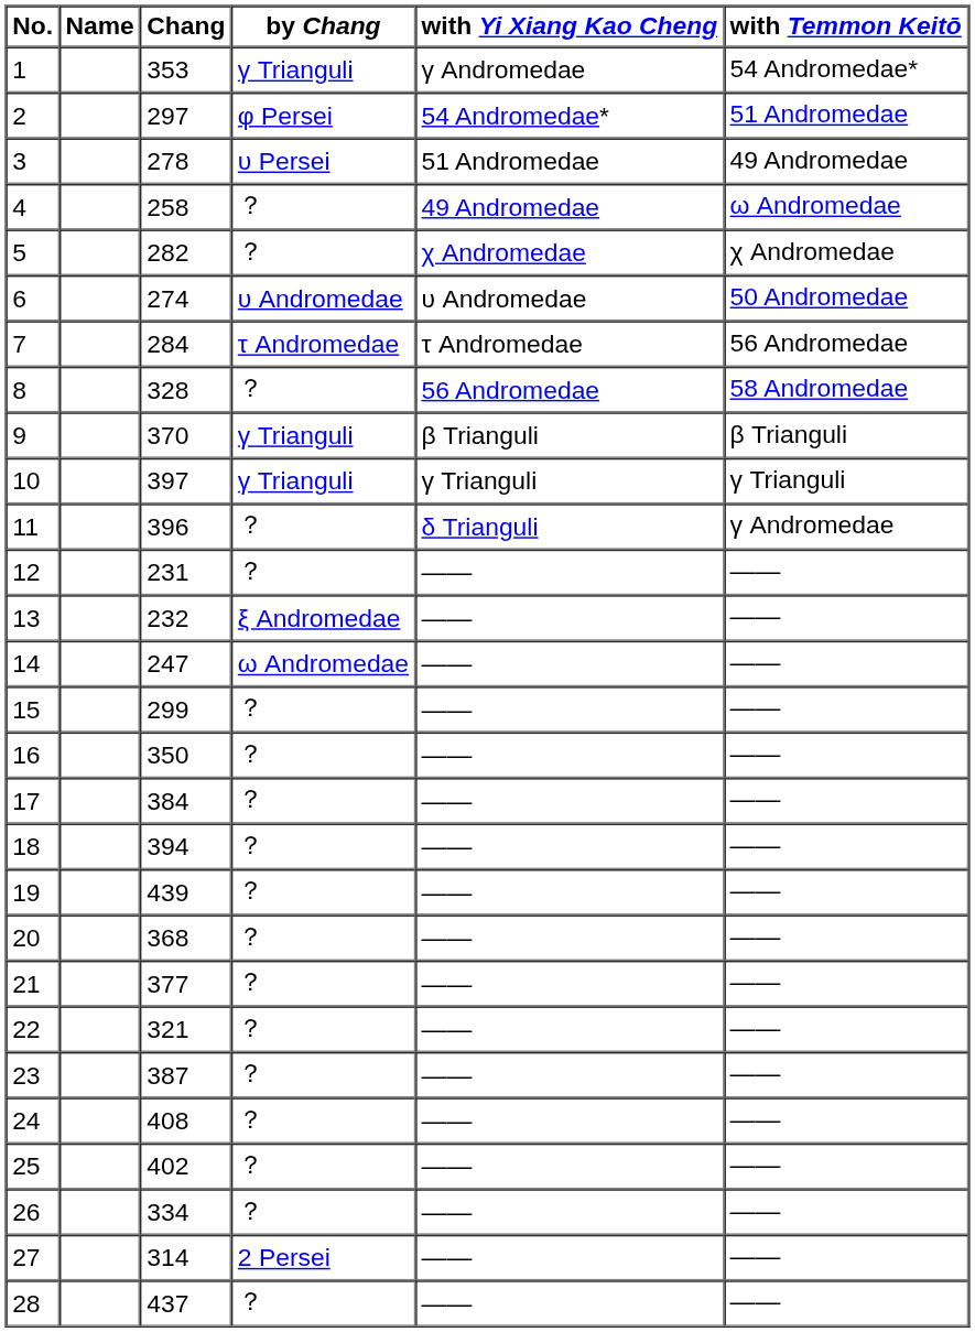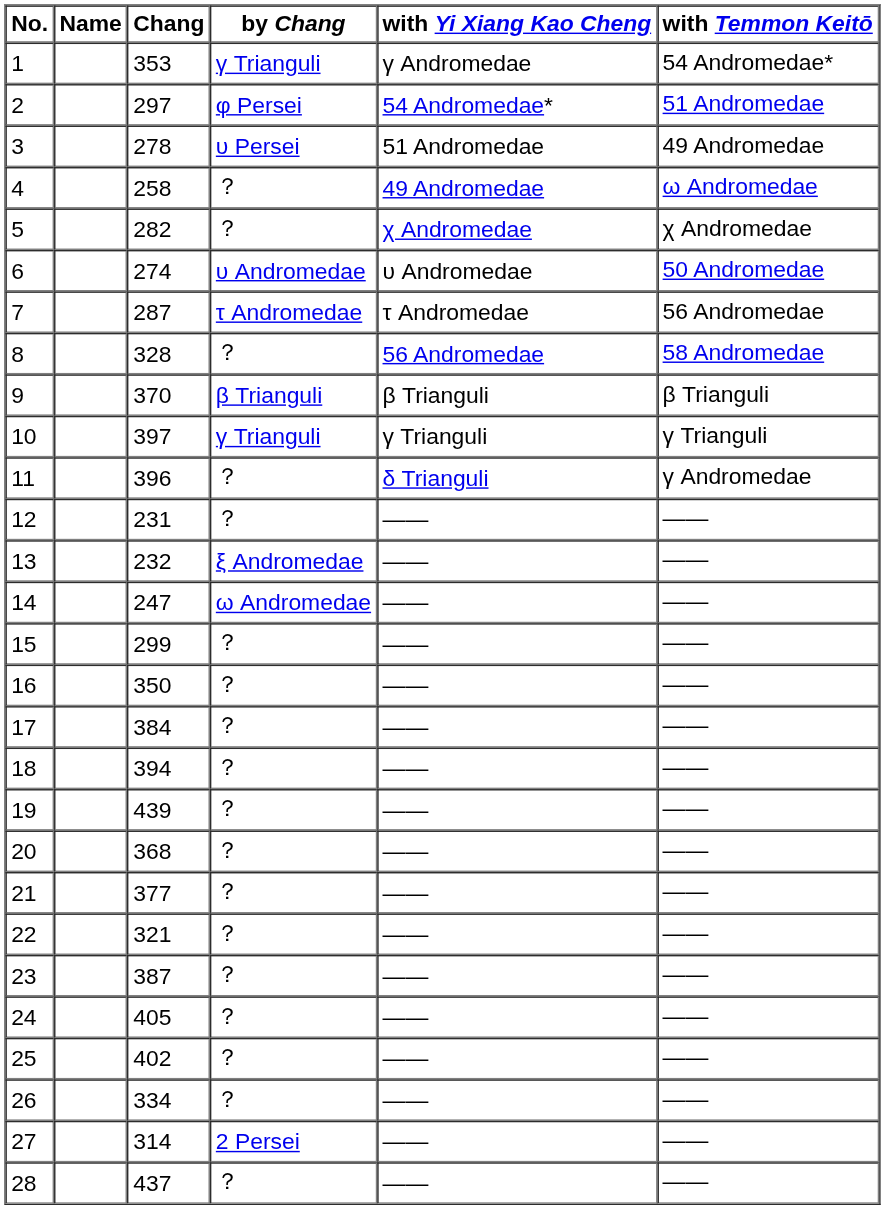7 | Chang: 284 -> 287
9 | by Chang: γ Trianguli -> β Trianguli
24 | Chang: 408 -> 405
